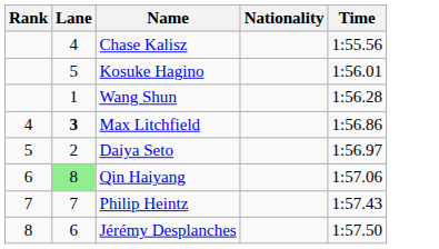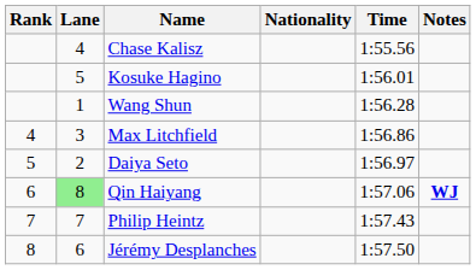+ column: Notes | WJ
Max Litchfield | Lane: bold -> normal
